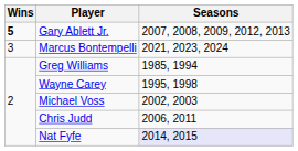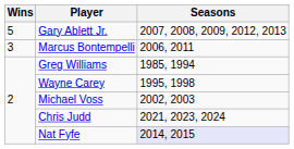Gary Ablett Jr. | Wins: bold -> normal
Marcus Bontempelli | Seasons: 2021, 2023, 2024 -> 2006, 2011
Chris Judd | Seasons: 2006, 2011 -> 2021, 2023, 2024
